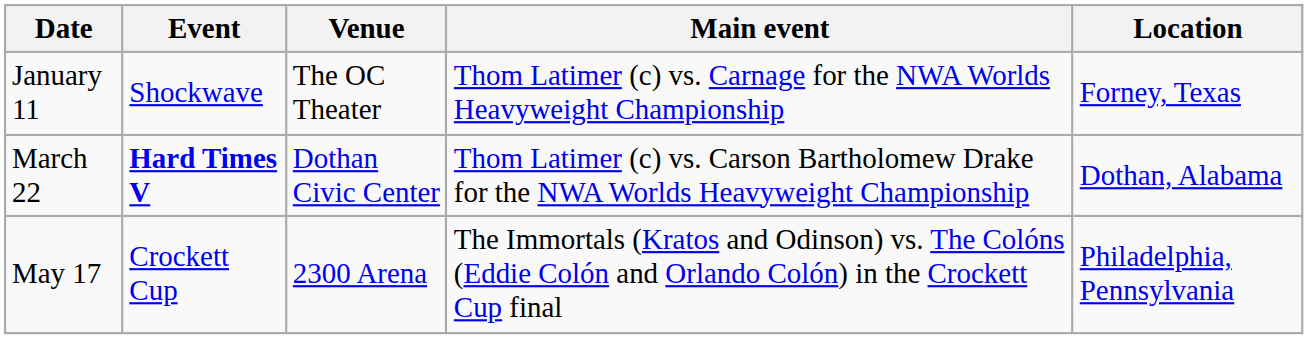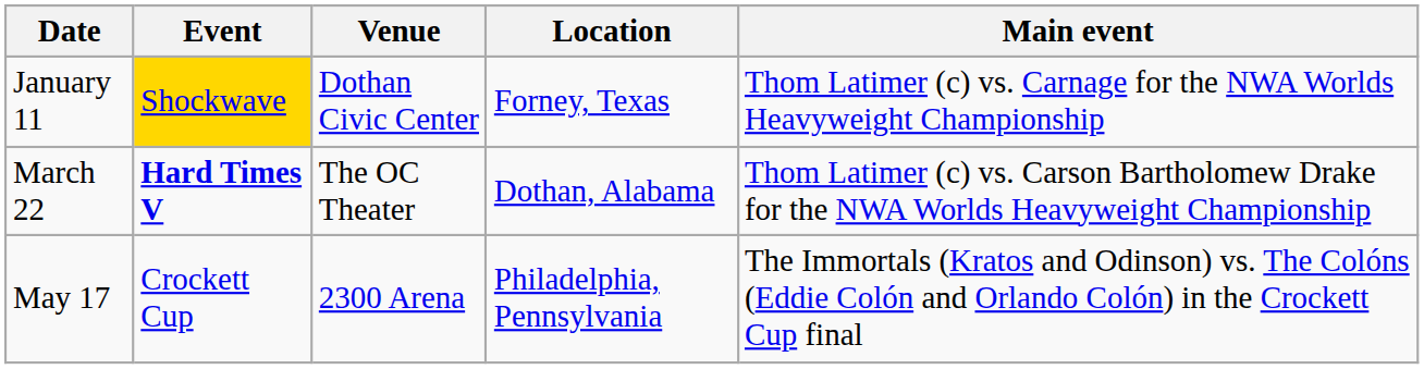columns swapped: Location <-> Main event
January 11 | Event: no background -> gold background
January 11 | Venue: The OC Theater -> Dothan Civic Center
March 22 | Venue: Dothan Civic Center -> The OC Theater
